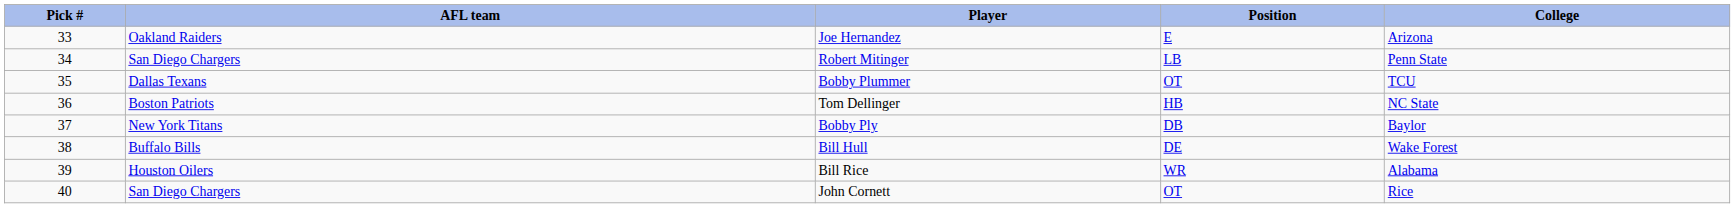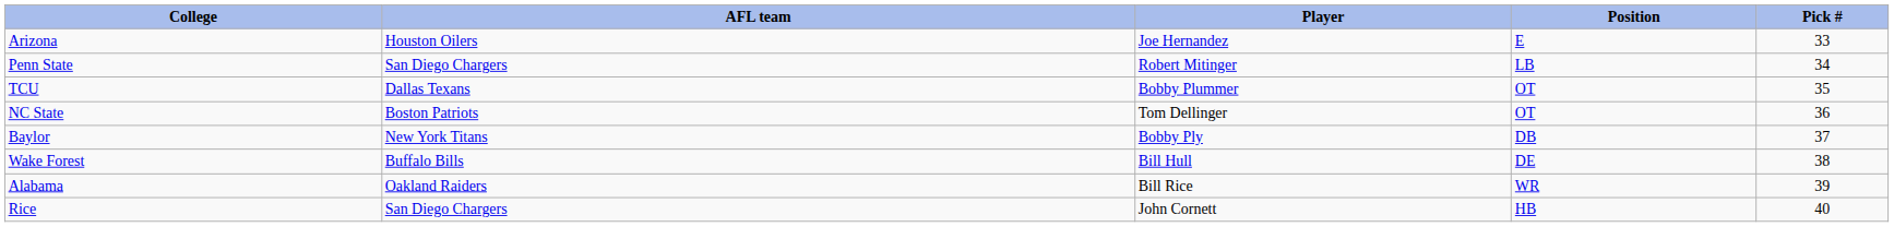columns swapped: Pick # <-> College
Joe Hernandez | AFL team: Oakland Raiders -> Houston Oilers
Tom Dellinger | Position: HB -> OT
Bill Rice | AFL team: Houston Oilers -> Oakland Raiders
John Cornett | Position: OT -> HB
